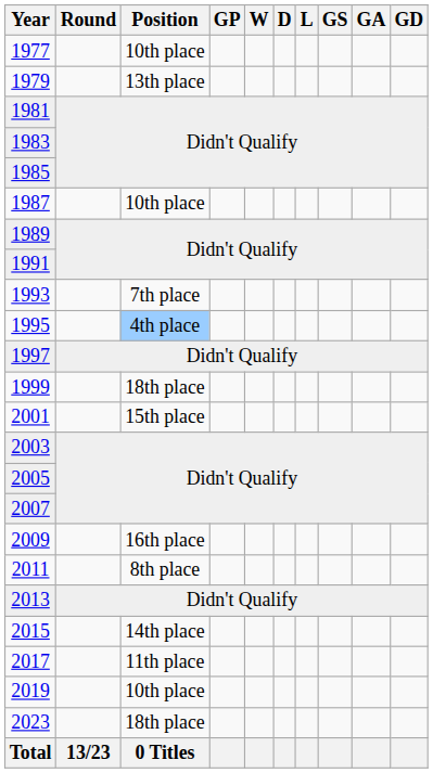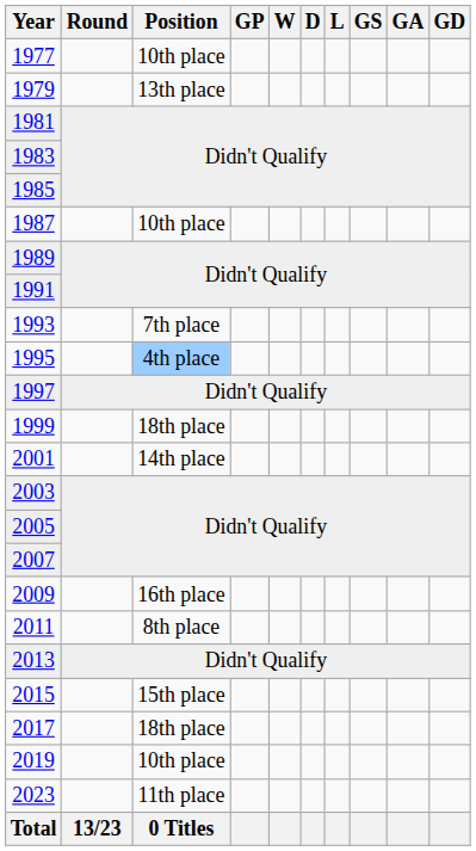2001 | Position: 15th place -> 14th place
2015 | Position: 14th place -> 15th place
2017 | Position: 11th place -> 18th place
2023 | Position: 18th place -> 11th place
